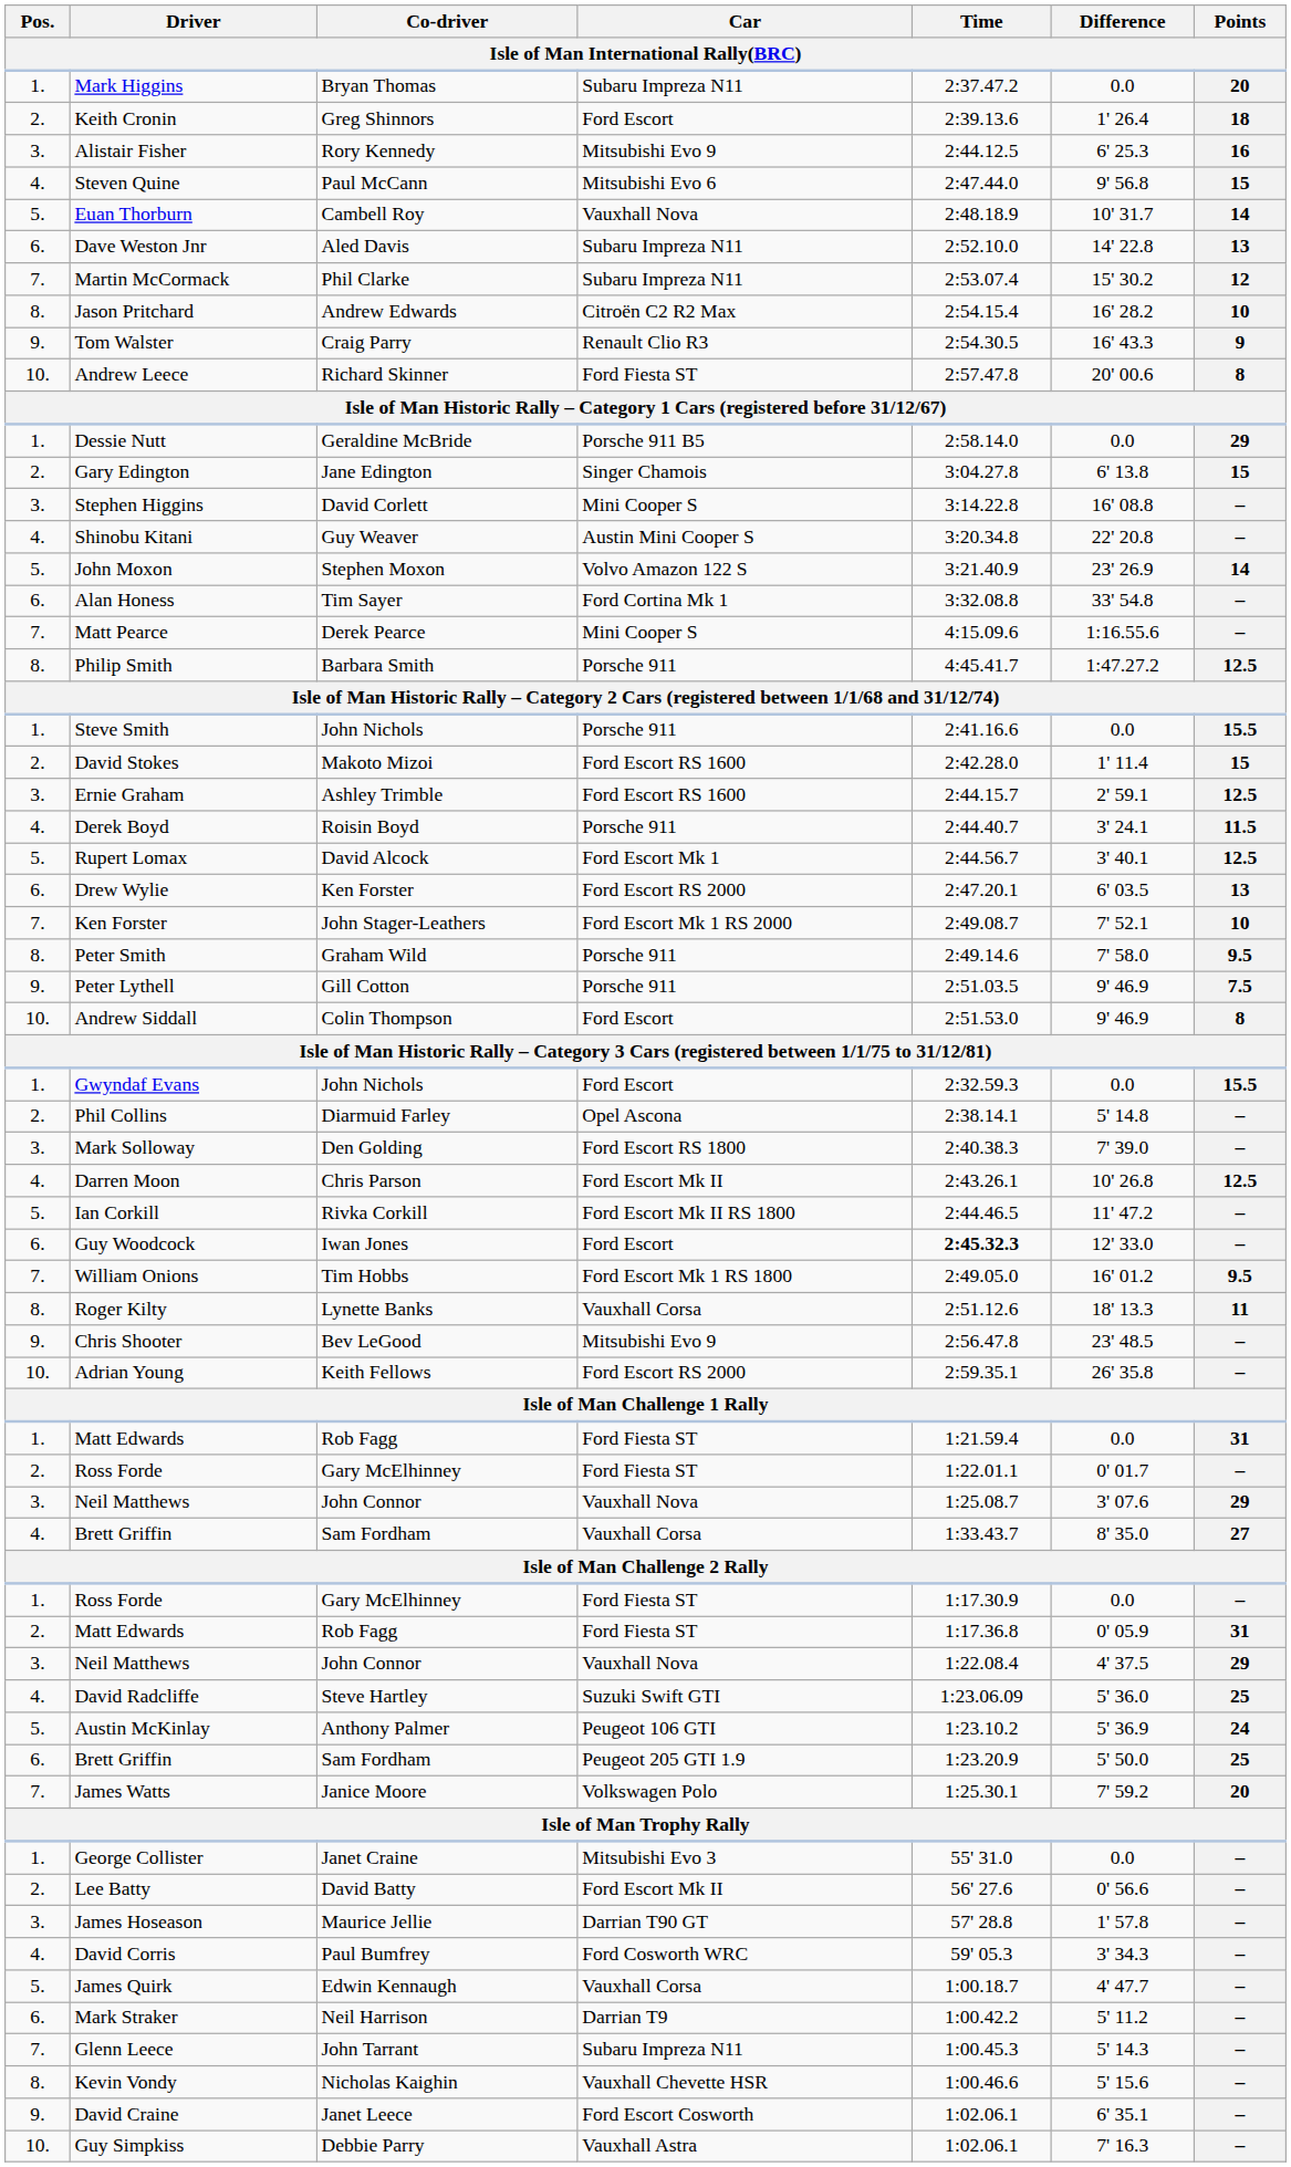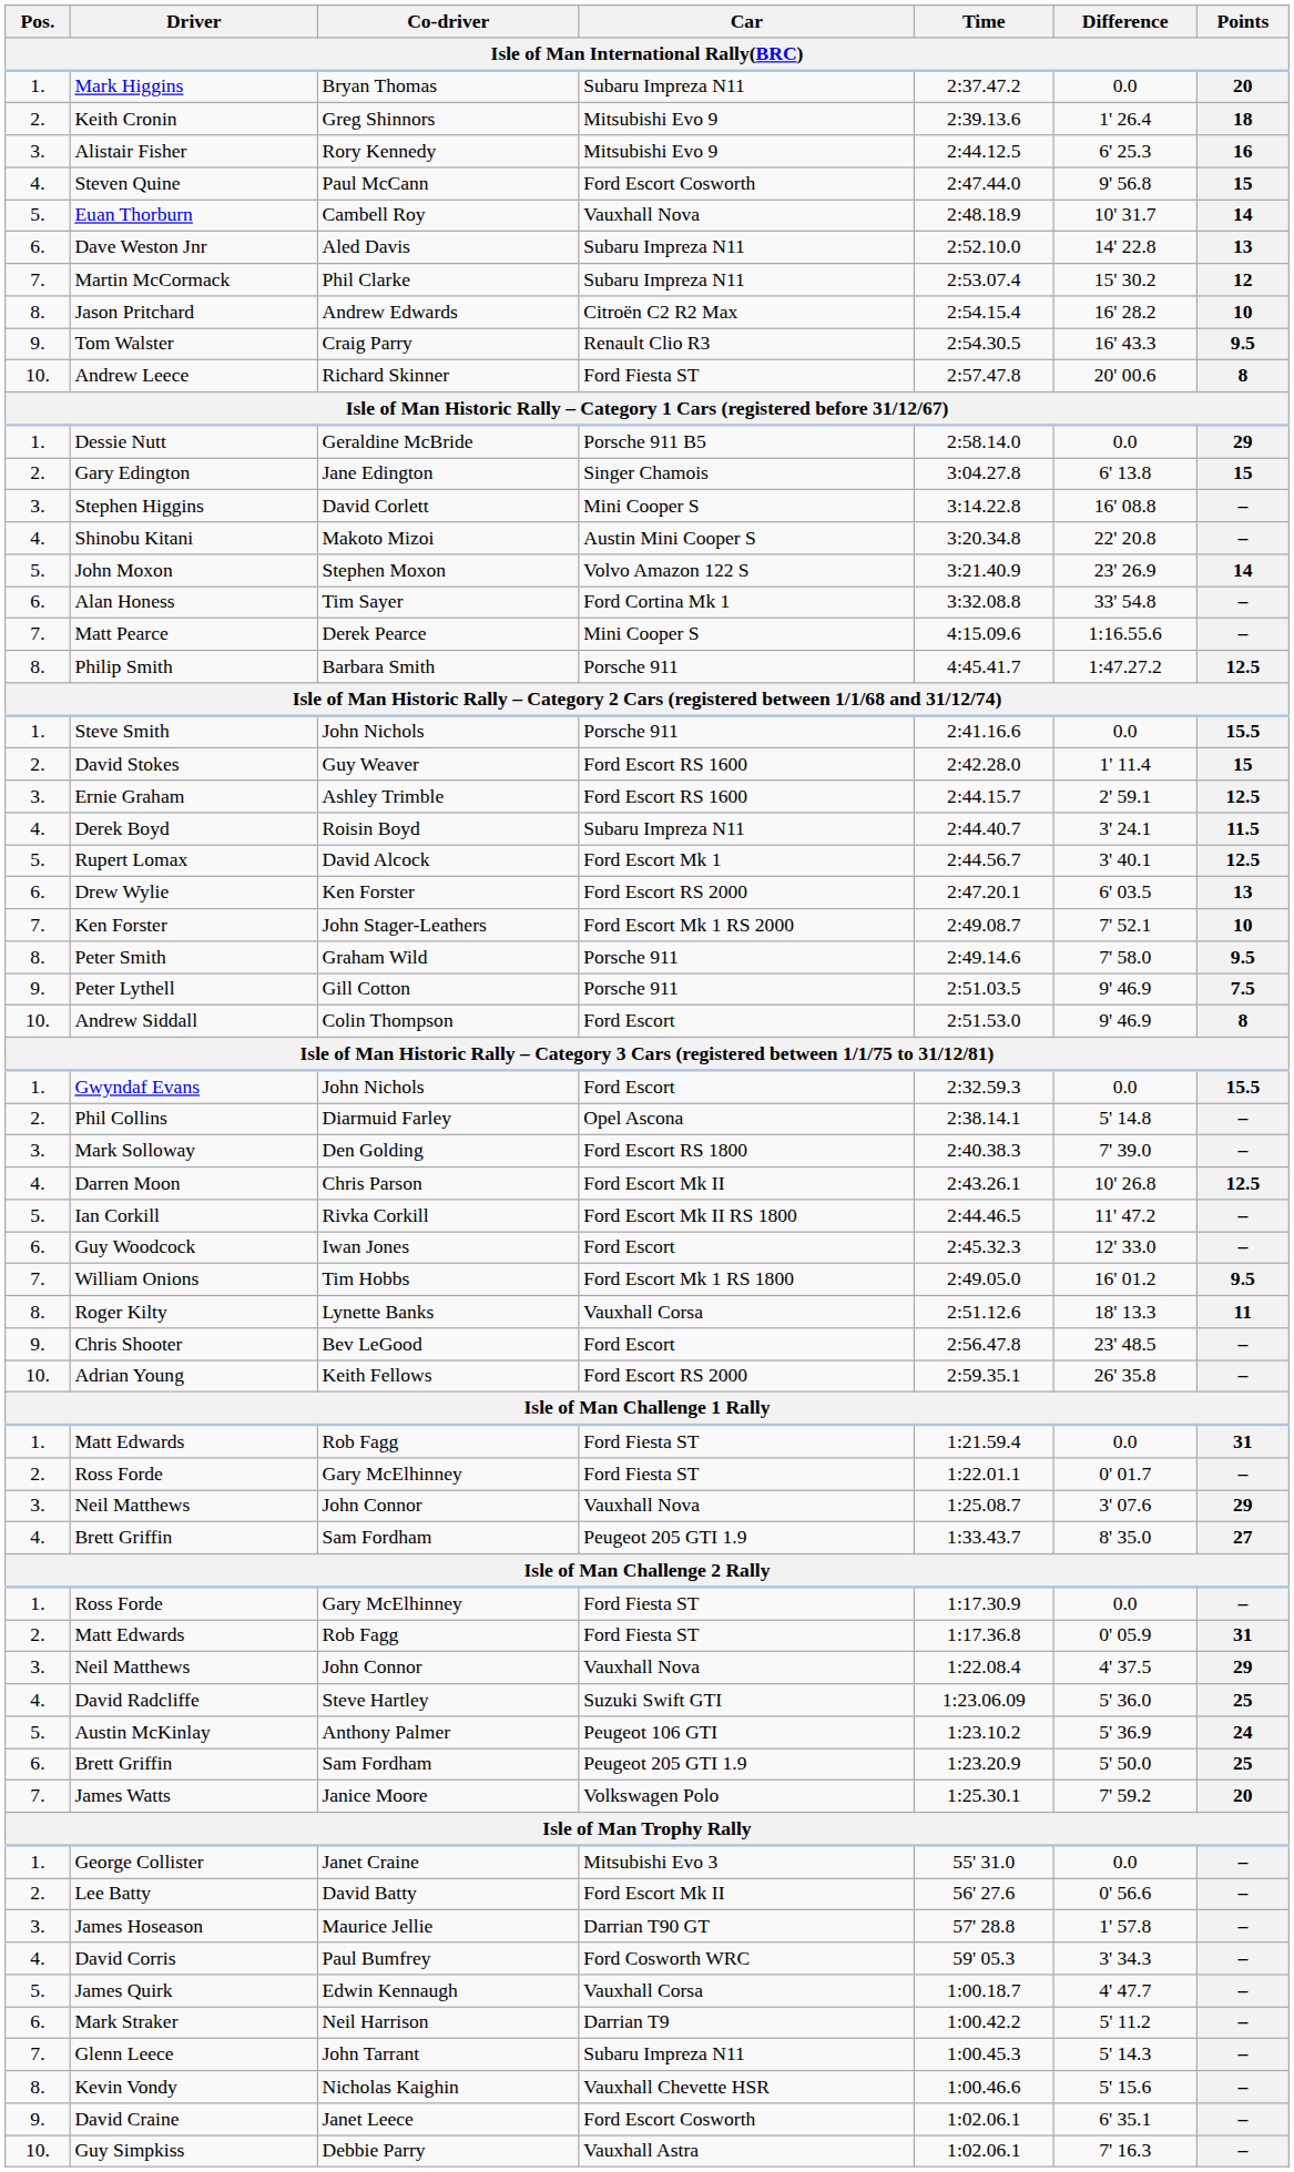Keith Cronin | Car: Ford Escort -> Mitsubishi Evo 9
Steven Quine | Car: Mitsubishi Evo 6 -> Ford Escort Cosworth
Tom Walster | Points: 9 -> 9.5
Shinobu Kitani | Co-driver: Guy Weaver -> Makoto Mizoi
David Stokes | Co-driver: Makoto Mizoi -> Guy Weaver
Derek Boyd | Car: Porsche 911 -> Subaru Impreza N11
Guy Woodcock | Time: bold -> normal
Chris Shooter | Car: Mitsubishi Evo 9 -> Ford Escort
4. / Brett Griffin | Car: Vauxhall Corsa -> Peugeot 205 GTI 1.9
